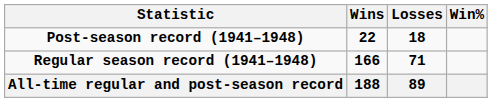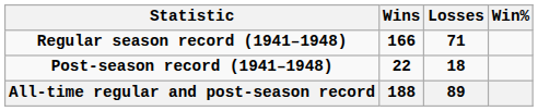rows swapped: Regular season record (1941–1948) <-> Post-season record (1941–1948)
